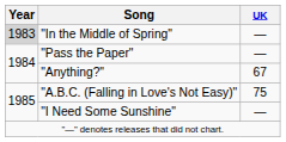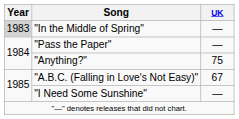"Anything?" | UK: 67 -> 75
"A.B.C. (Falling in Love's Not Easy)" | UK: 75 -> 67
